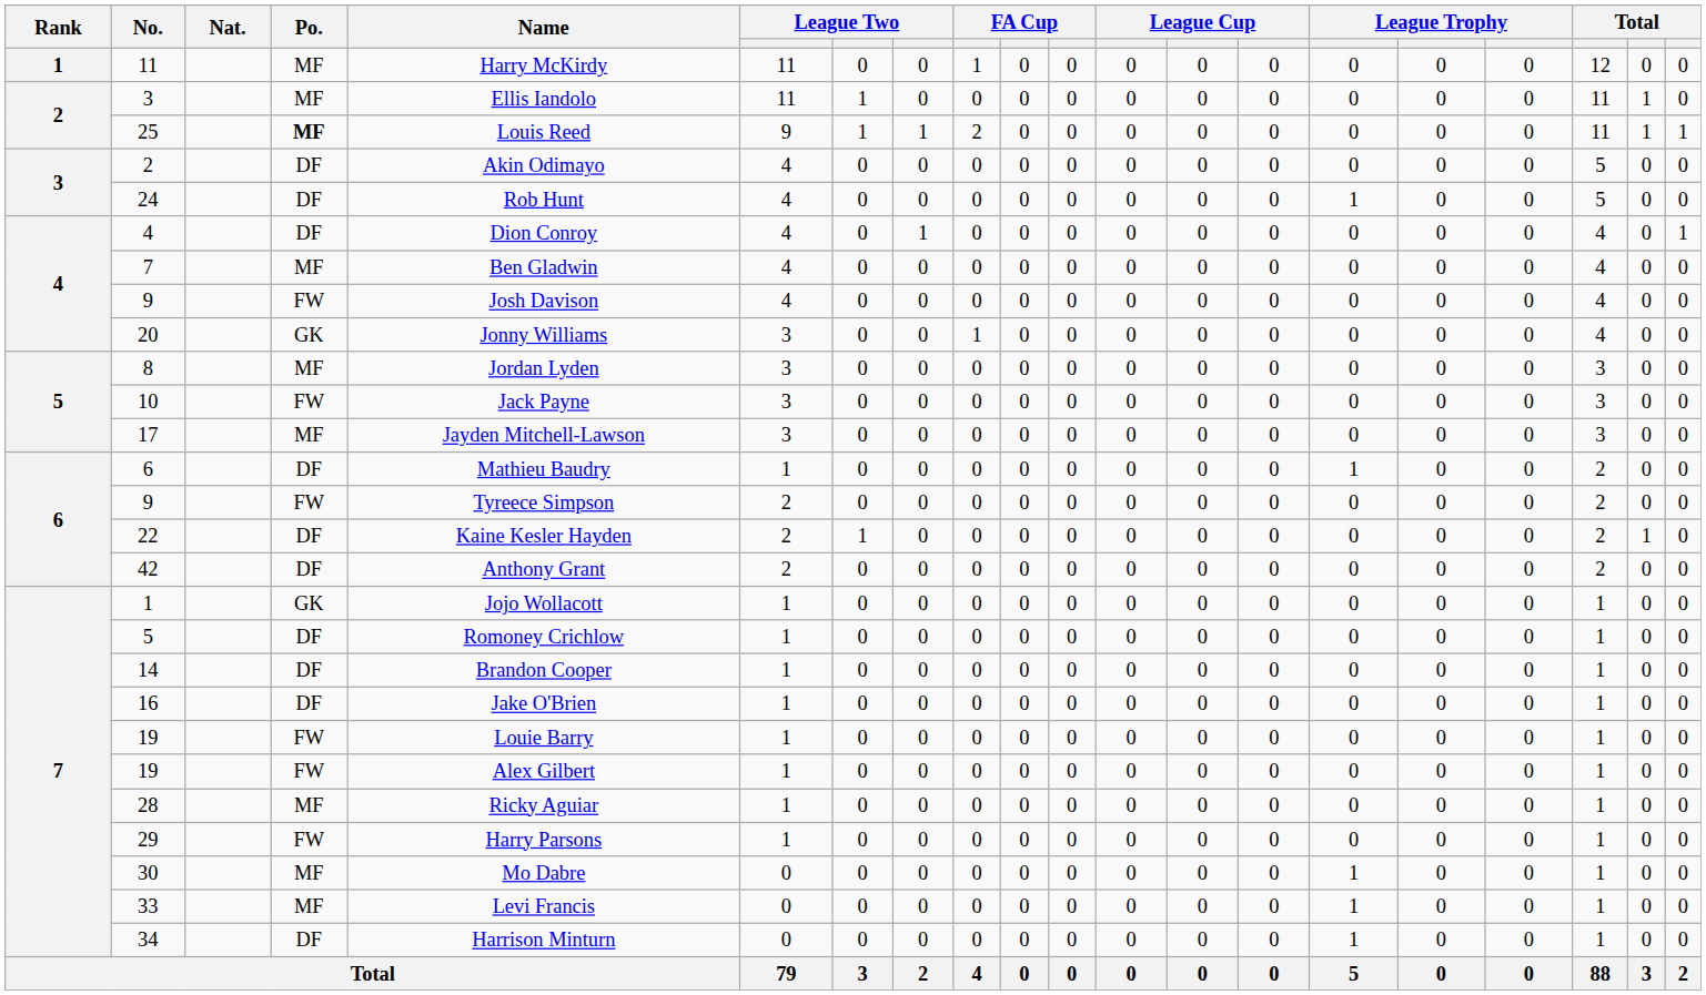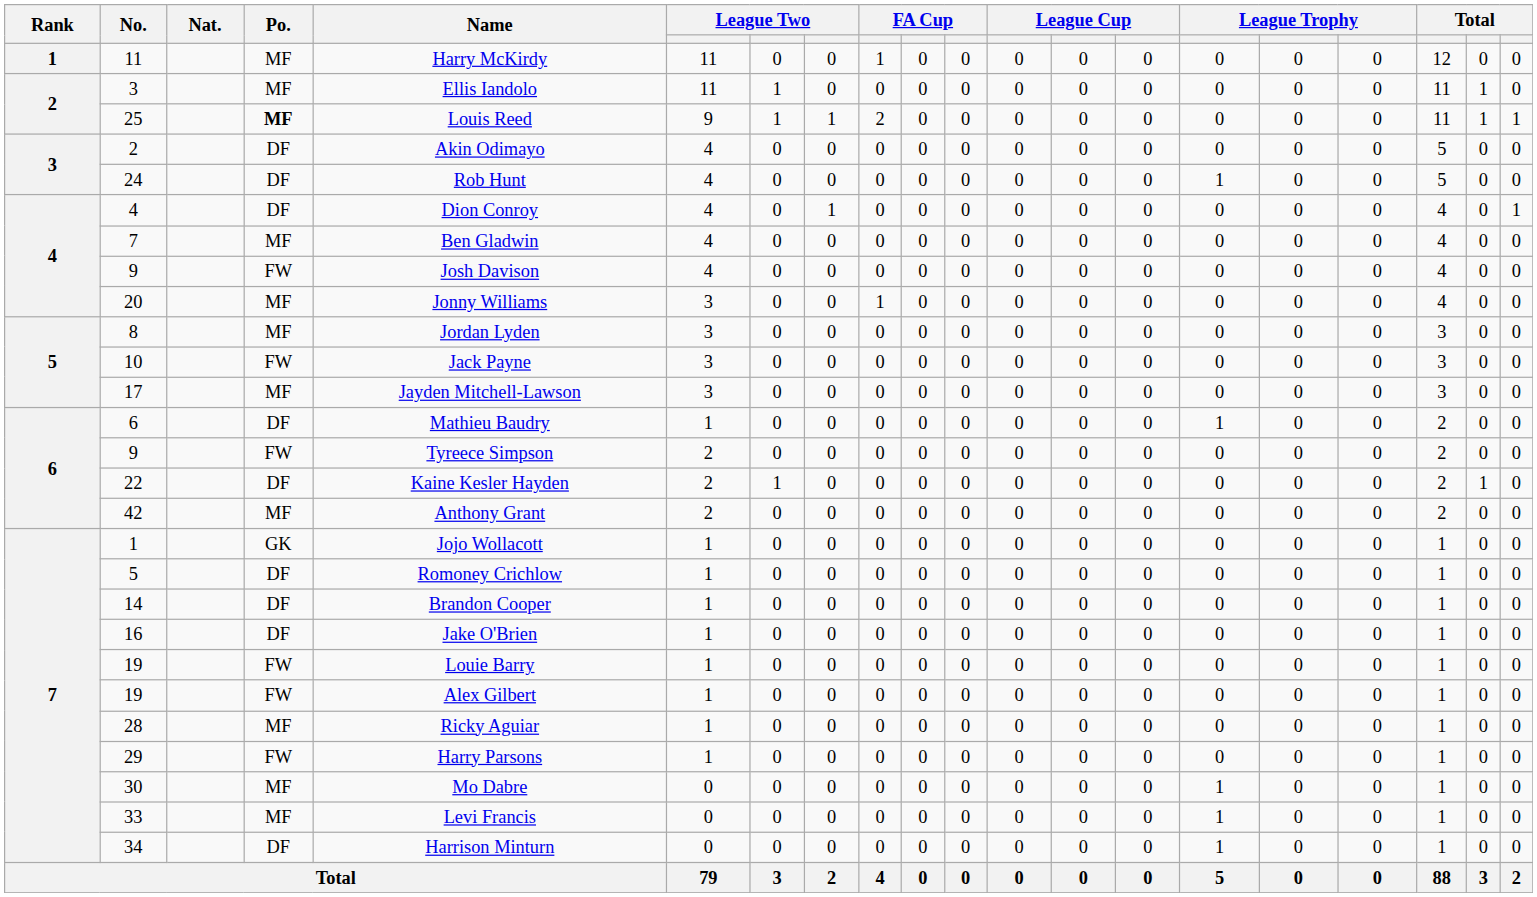20 | Po.: GK -> MF
42 | Po.: DF -> MF
